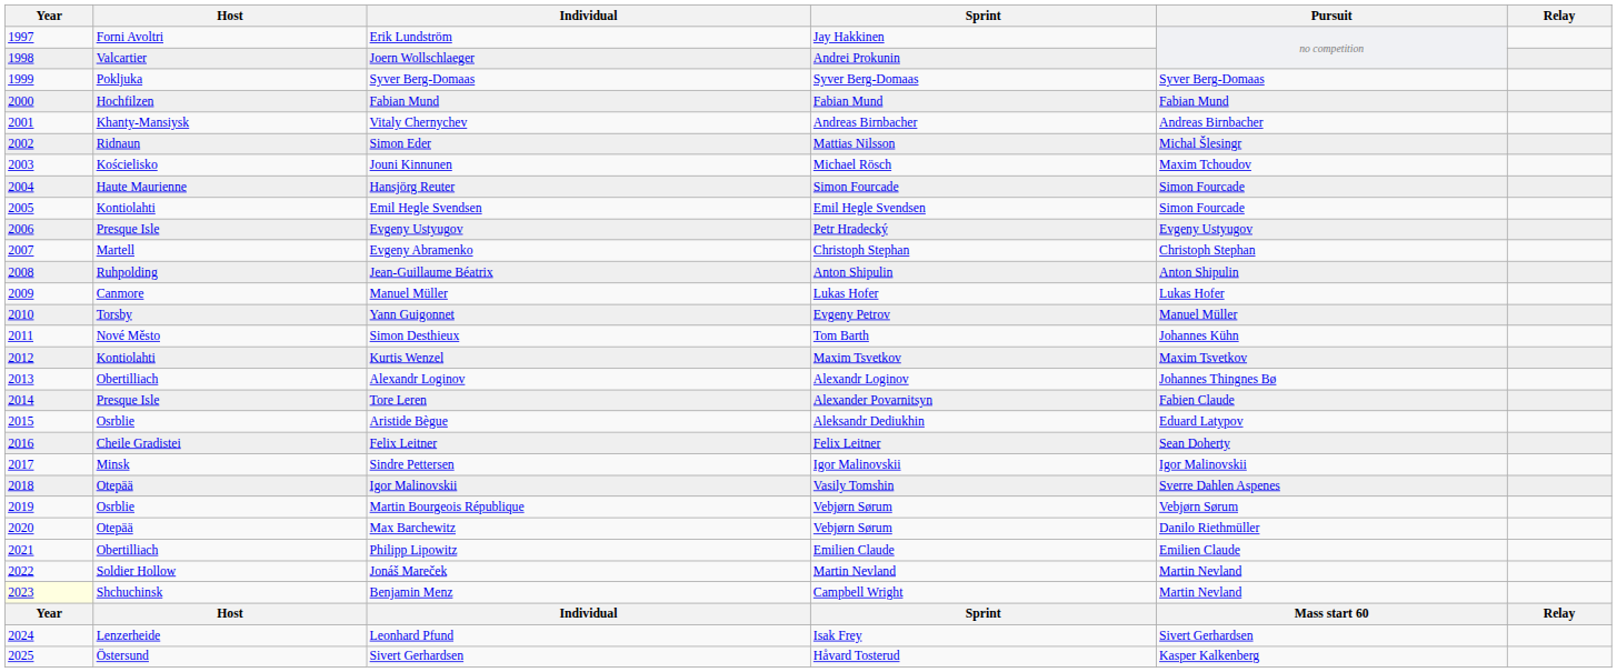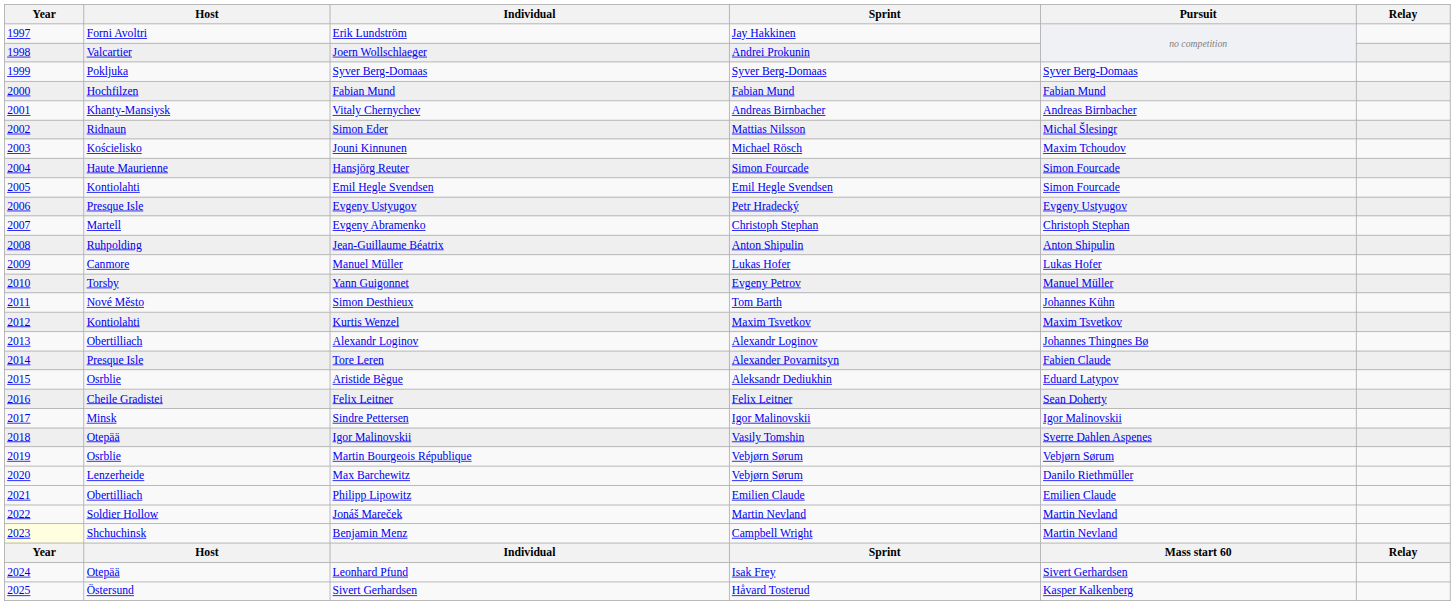Max Barchewitz | Host: Otepää -> Lenzerheide
Leonhard Pfund | Host: Lenzerheide -> Otepää
